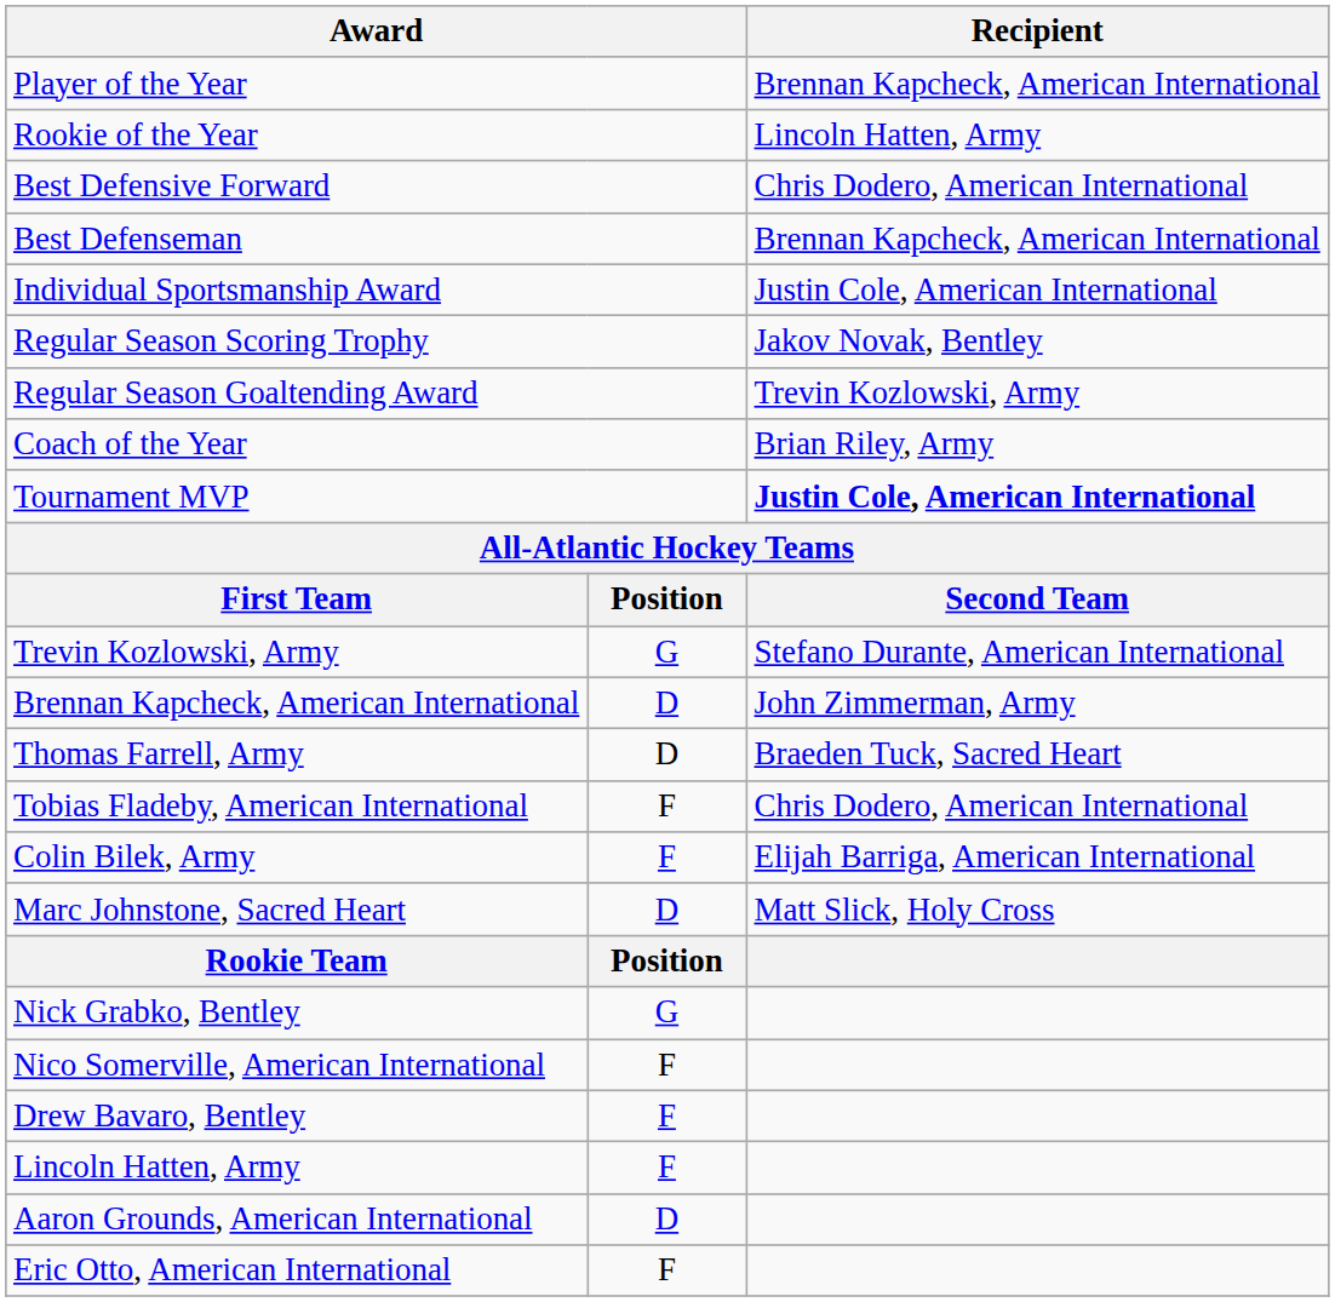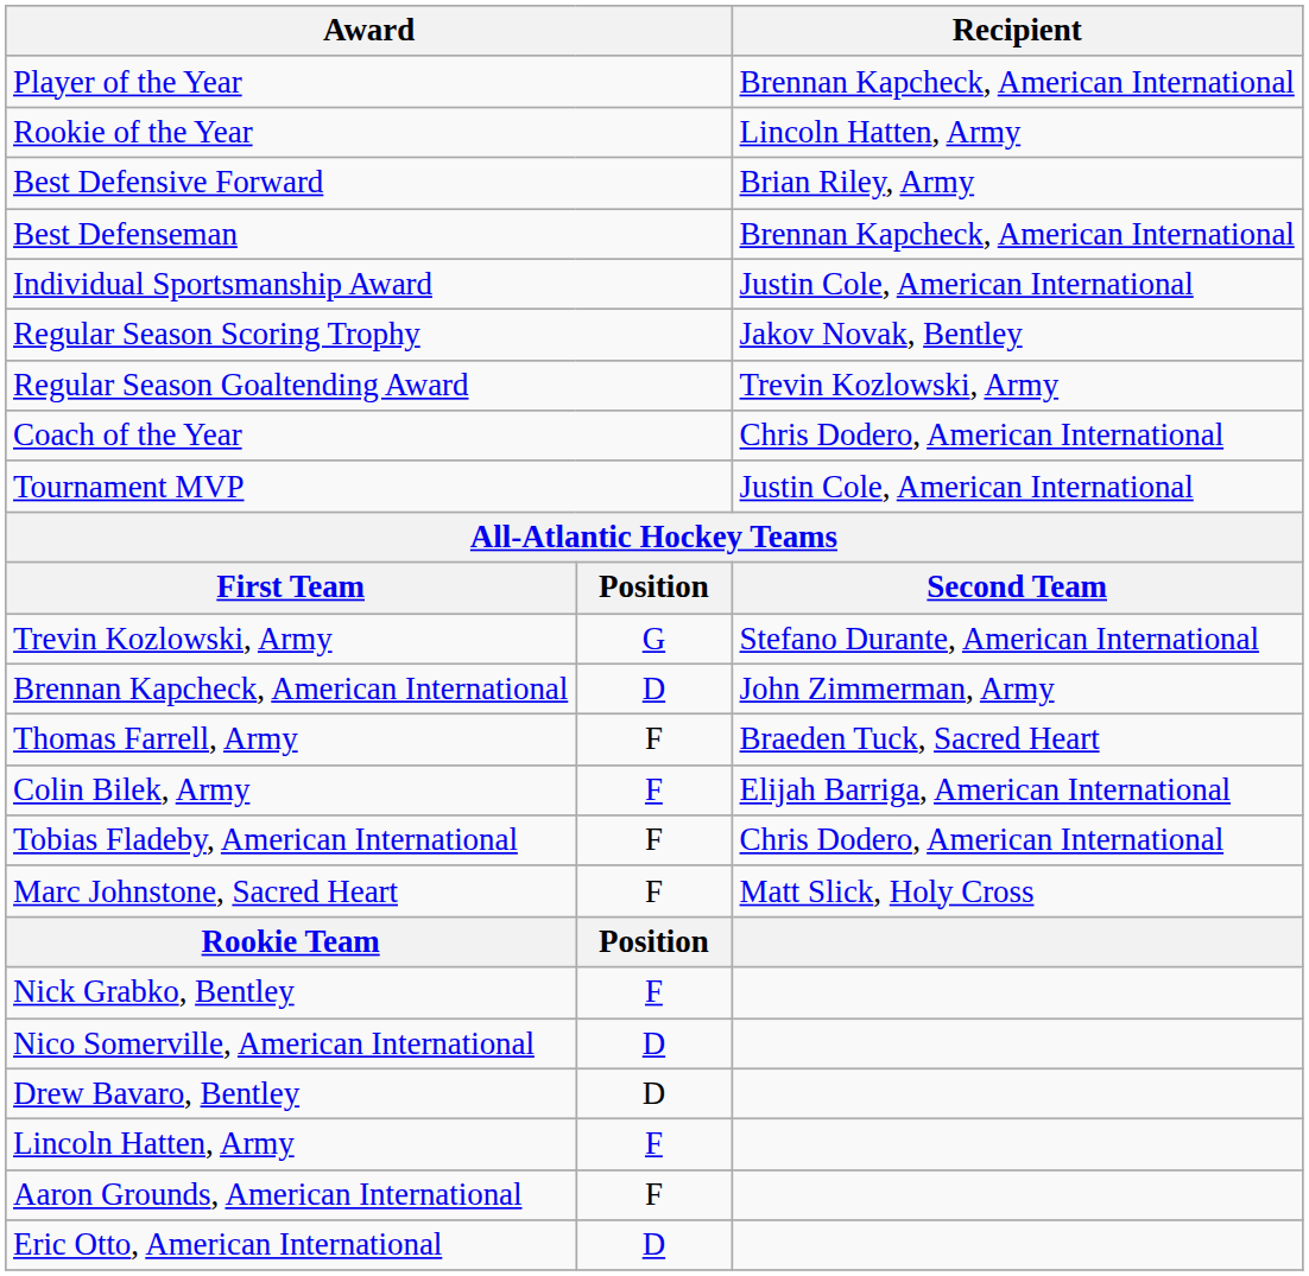Best Defensive Forward | Recipient: Chris Dodero, American International -> Brian Riley, Army
Coach of the Year | Recipient: Brian Riley, Army -> Chris Dodero, American International
Tournament MVP | Recipient: bold -> normal
Thomas Farrell, Army | column 2: D -> F
rows swapped: Colin Bilek, Army <-> Tobias Fladeby, American International
Marc Johnstone, Sacred Heart | column 2: D -> F
Nick Grabko, Bentley | column 2: G -> F
Nico Somerville, American International | column 2: F -> D
Drew Bavaro, Bentley | column 2: F -> D
Aaron Grounds, American International | column 2: D -> F
Eric Otto, American International | column 2: F -> D
